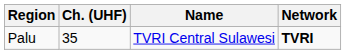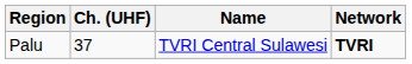Palu | Ch. (UHF): 35 -> 37
